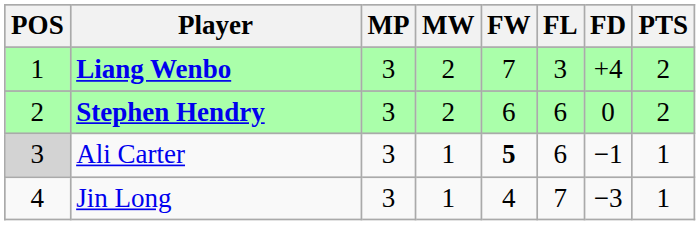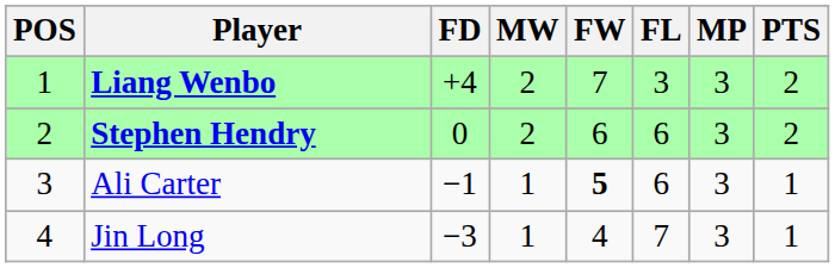columns swapped: MP <-> FD
Ali Carter | POS: lightgrey background -> no background
